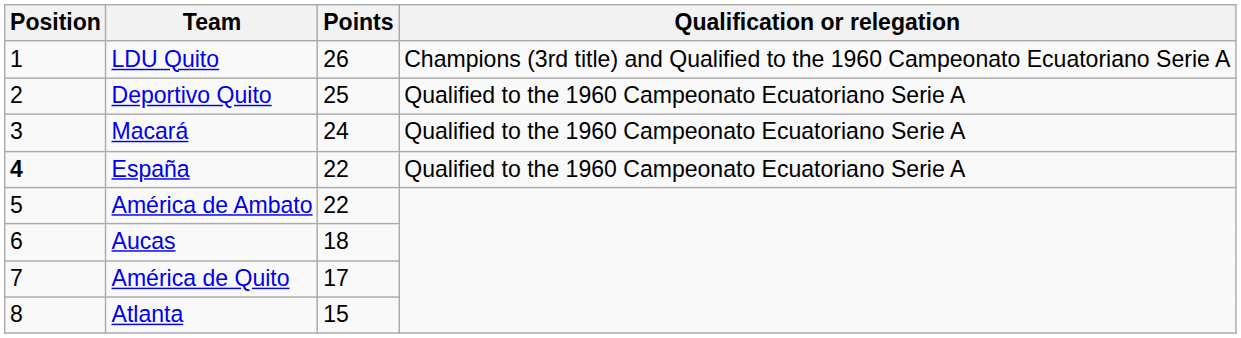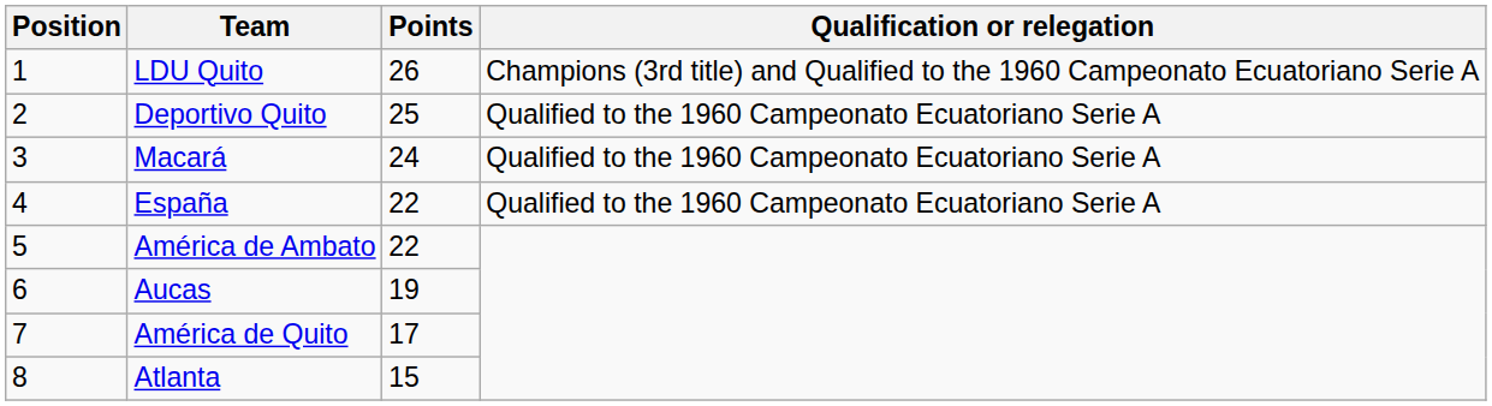España | Position: bold -> normal
Aucas | Points: 18 -> 19
